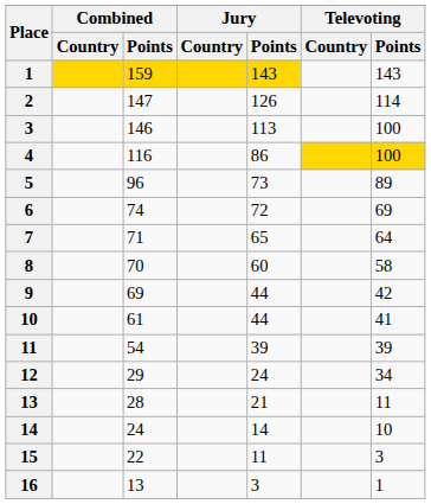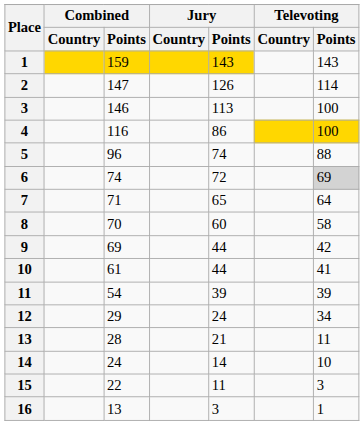5 | Jury / Points: 73 -> 74
5 | Televoting / Points: 89 -> 88
6 | Televoting / Points: no background -> lightgrey background
